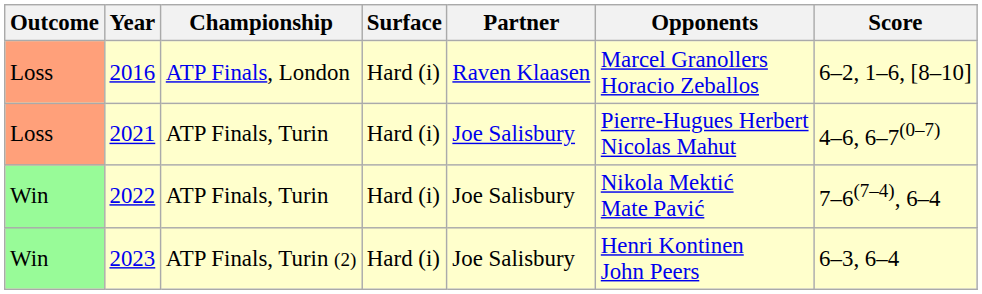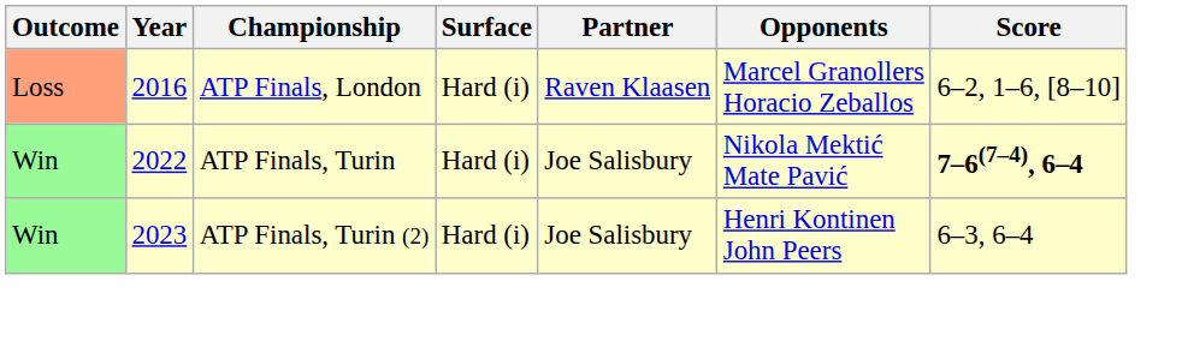- row: Loss | 2021 | ATP Finals, Turin | Hard (i) | Joe Salisbury | Pierre-Hugues Herbert Nicolas Mahut | 4–6, 6–7(0–7)
2022 | Score: normal -> bold
